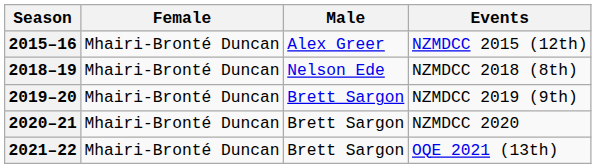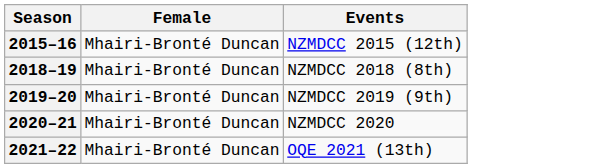- column: Male | Alex Greer | Nelson Ede | Brett Sargon | Brett Sargon | Brett Sargon
